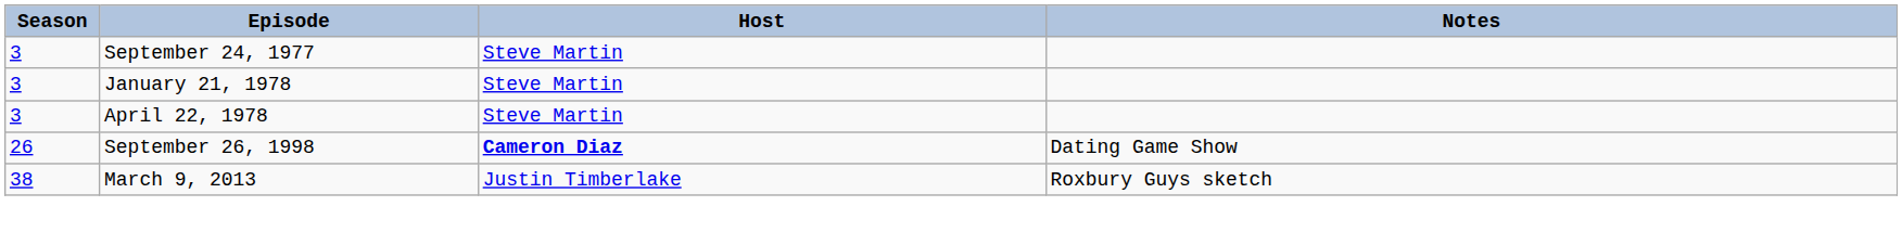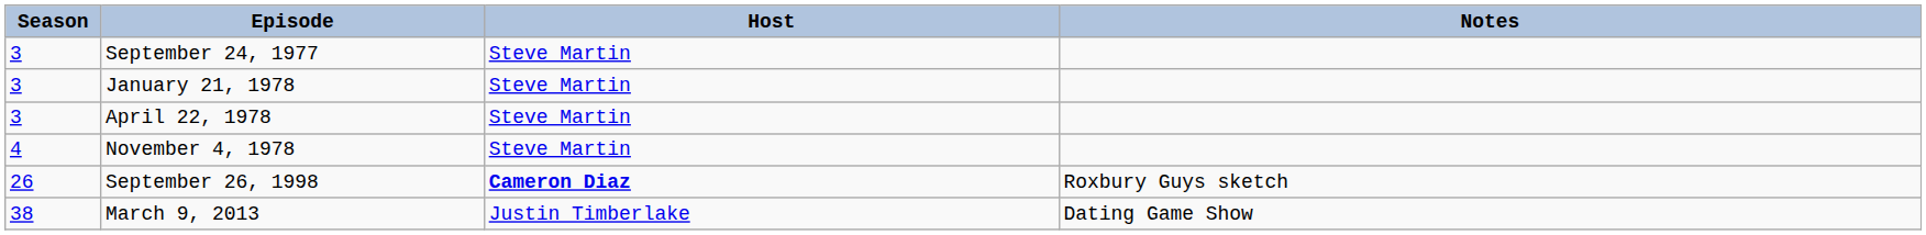+ row: 4 | November 4, 1978 | Steve Martin
September 26, 1998 | Notes: Dating Game Show -> Roxbury Guys sketch
March 9, 2013 | Notes: Roxbury Guys sketch -> Dating Game Show
